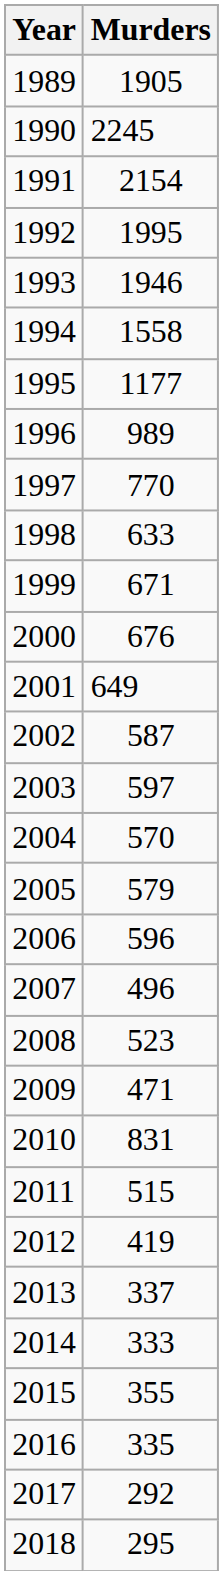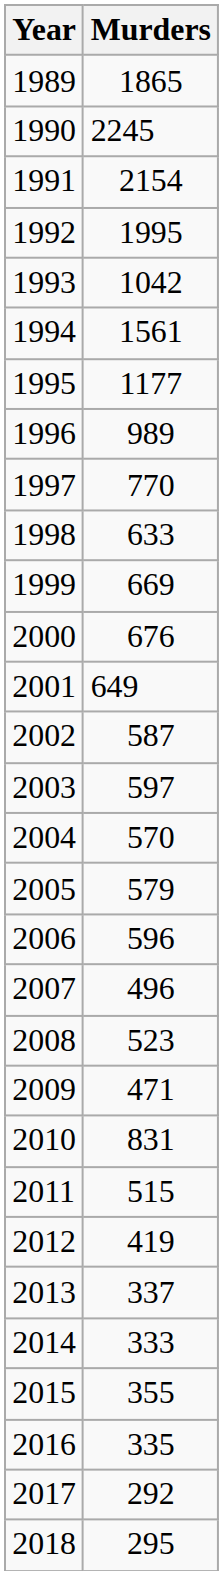1989 | Murders: 1905 -> 1865
1993 | Murders: 1946 -> 1042
1994 | Murders: 1558 -> 1561
1999 | Murders: 671 -> 669
